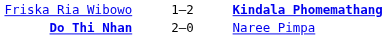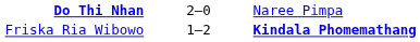rows swapped: Do Thi Nhan <-> Friska Ria Wibowo
